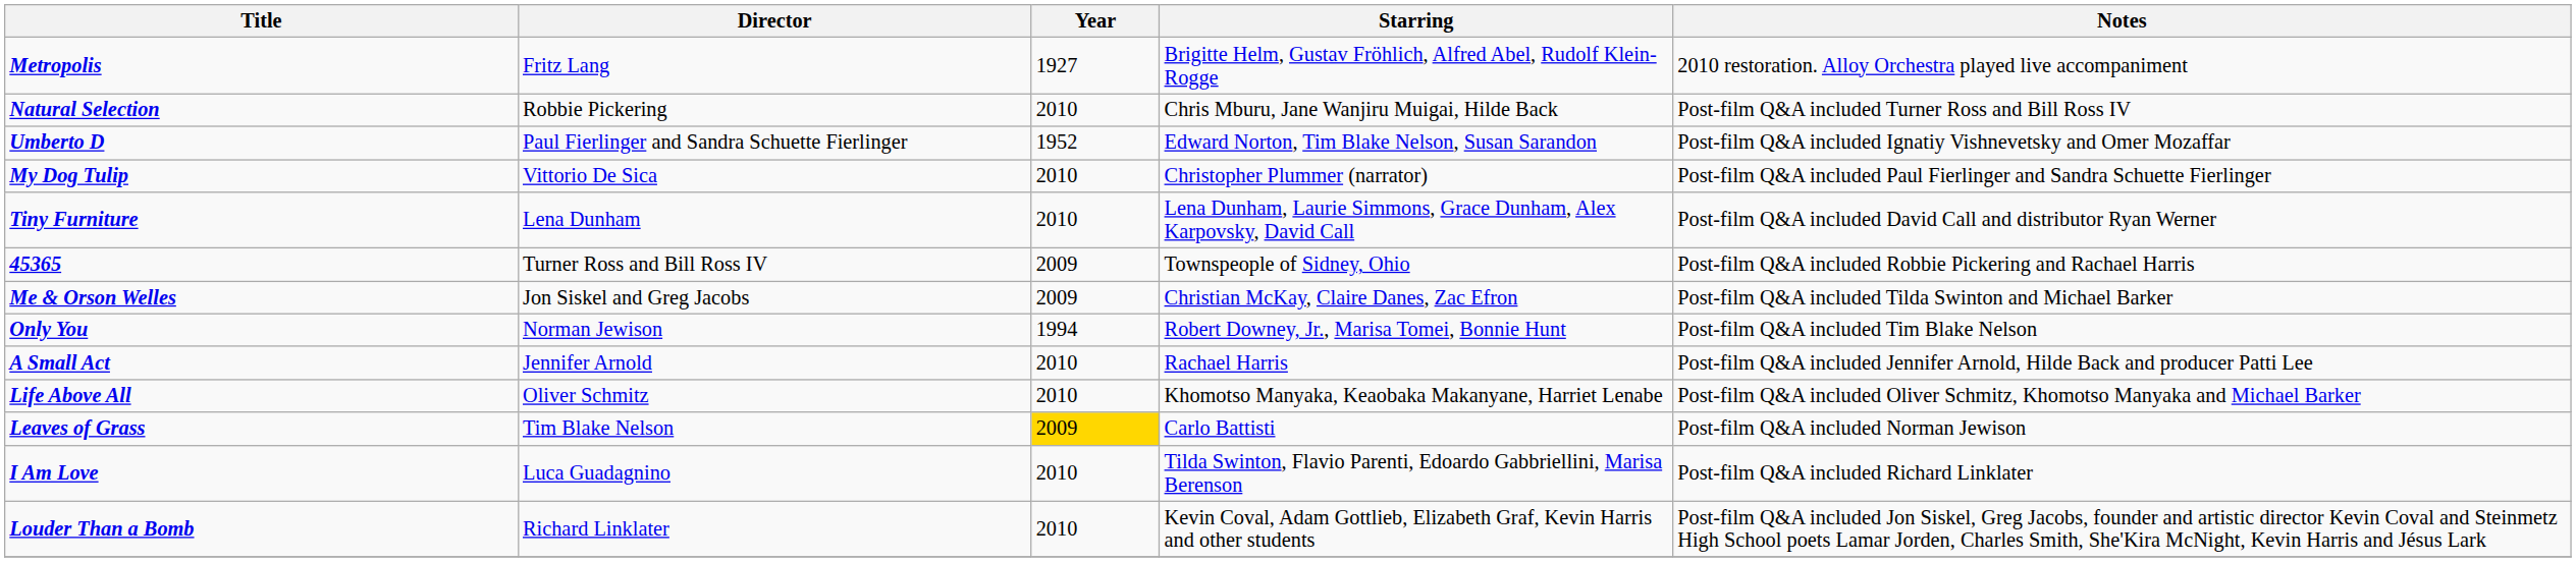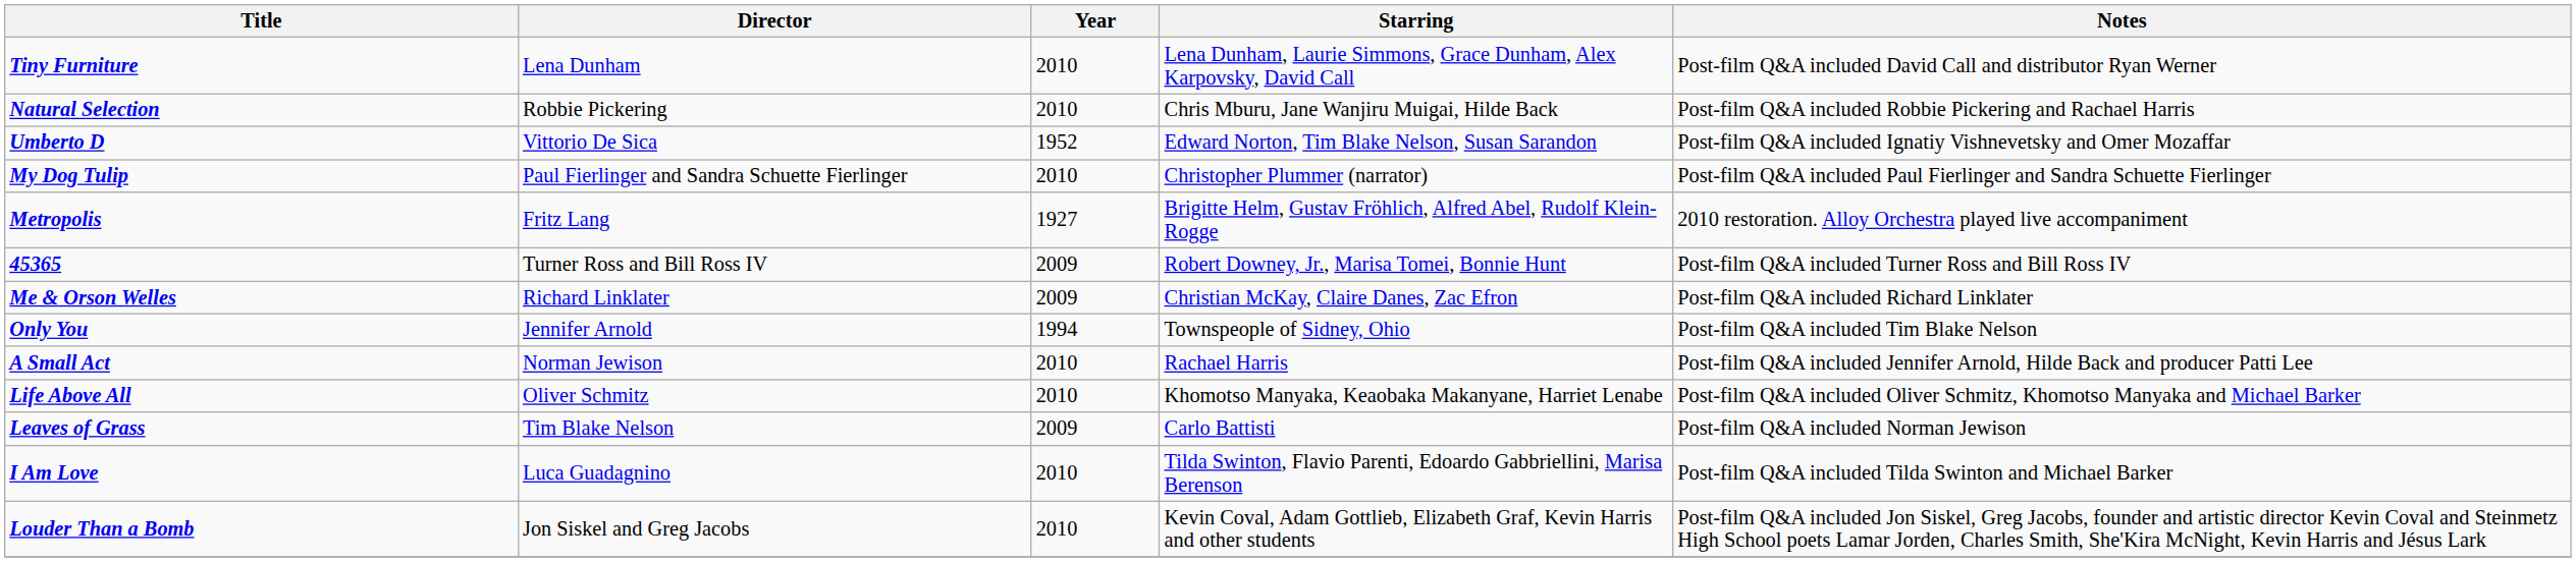rows swapped: Metropolis <-> Tiny Furniture
Natural Selection | Notes: Post-film Q&A included Turner Ross and Bill Ross IV -> Post-film Q&A included Robbie Pickering and Rachael Harris
Umberto D | Director: Paul Fierlinger and Sandra Schuette Fierlinger -> Vittorio De Sica
My Dog Tulip | Director: Vittorio De Sica -> Paul Fierlinger and Sandra Schuette Fierlinger
45365 | Starring: Townspeople of Sidney, Ohio -> Robert Downey, Jr., Marisa Tomei, Bonnie Hunt
45365 | Notes: Post-film Q&A included Robbie Pickering and Rachael Harris -> Post-film Q&A included Turner Ross and Bill Ross IV
Me & Orson Welles | Director: Jon Siskel and Greg Jacobs -> Richard Linklater
Me & Orson Welles | Notes: Post-film Q&A included Tilda Swinton and Michael Barker -> Post-film Q&A included Richard Linklater
Only You | Director: Norman Jewison -> Jennifer Arnold
Only You | Starring: Robert Downey, Jr., Marisa Tomei, Bonnie Hunt -> Townspeople of Sidney, Ohio
A Small Act | Director: Jennifer Arnold -> Norman Jewison
Leaves of Grass | Year: gold background -> no background
I Am Love | Notes: Post-film Q&A included Richard Linklater -> Post-film Q&A included Tilda Swinton and Michael Barker
Louder Than a Bomb | Director: Richard Linklater -> Jon Siskel and Greg Jacobs
